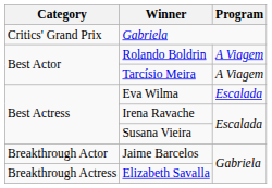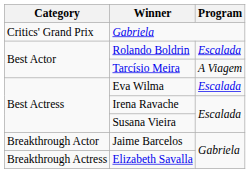Rolando Boldrin | Program: A Viagem -> Escalada
